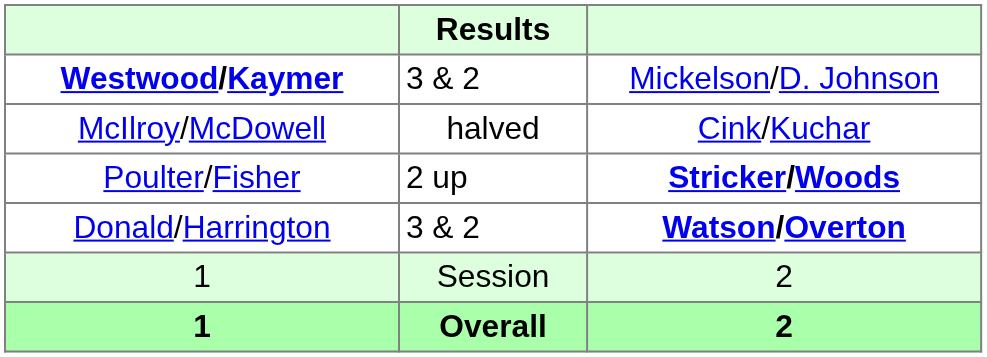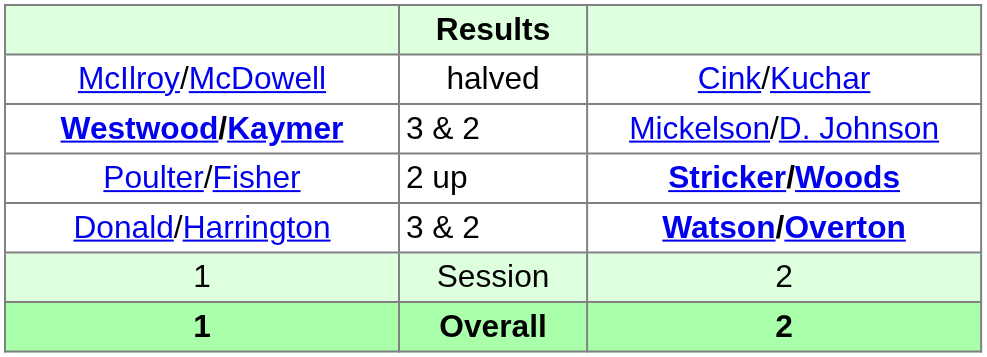rows swapped: Westwood/Kaymer <-> McIlroy/McDowell
